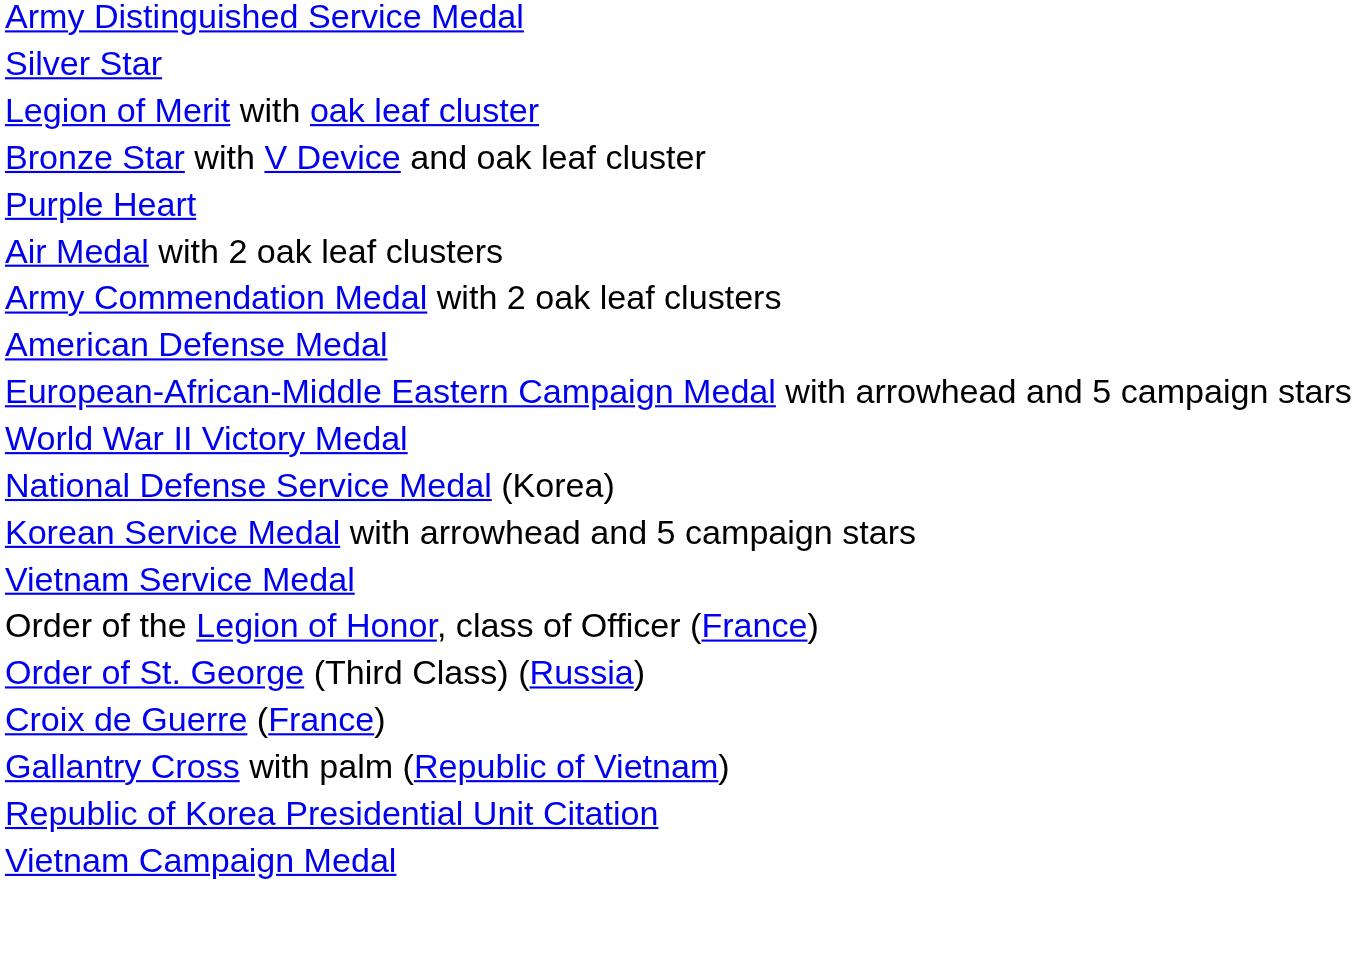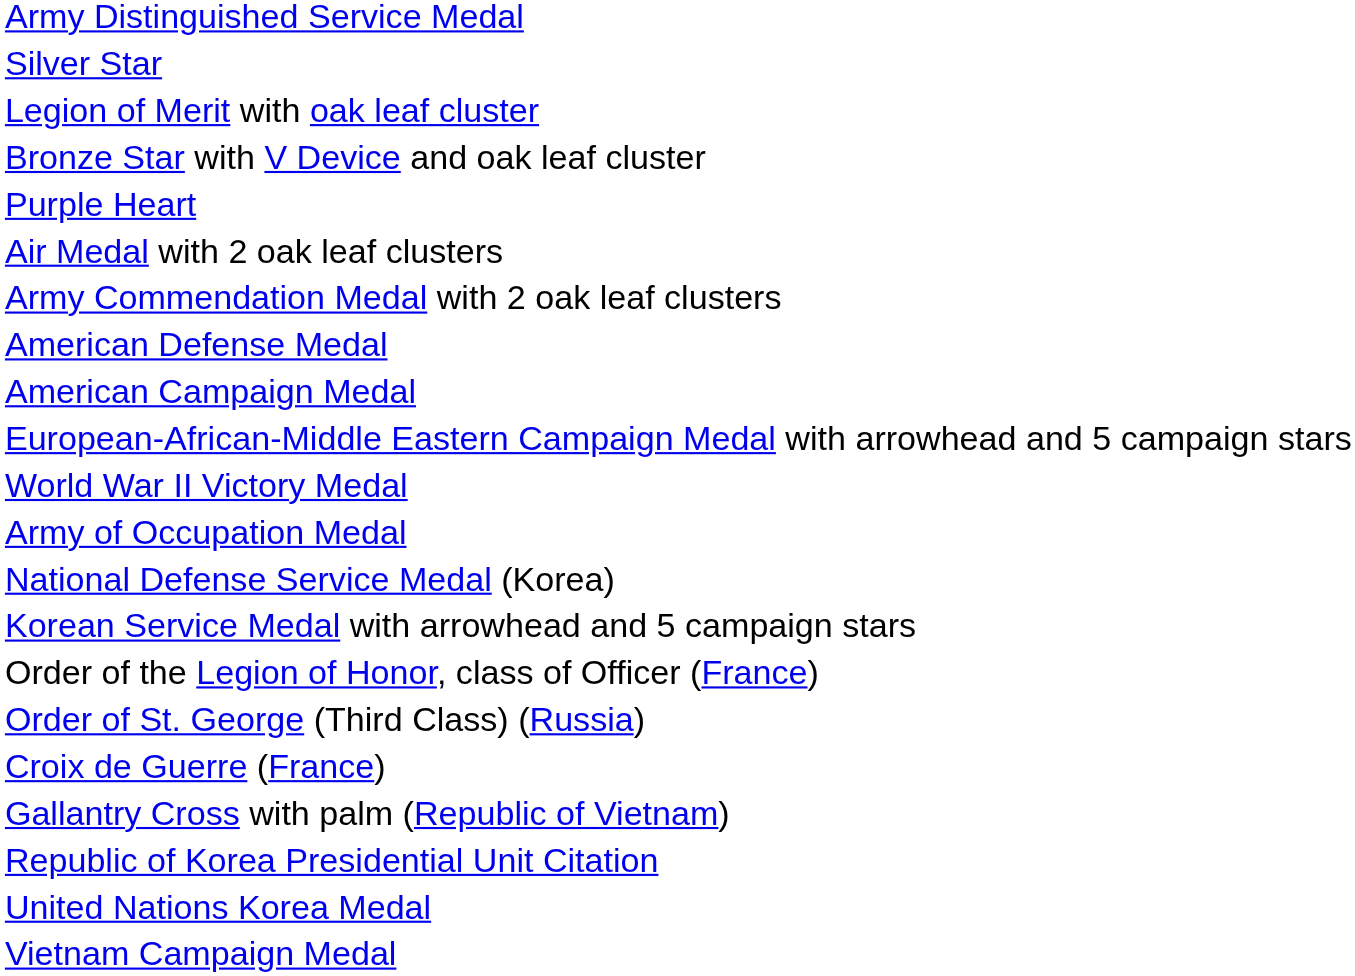+ row: American Campaign Medal
+ row: Army of Occupation Medal
- row: Vietnam Service Medal
+ row: United Nations Korea Medal
